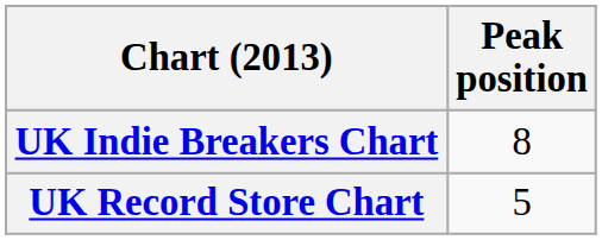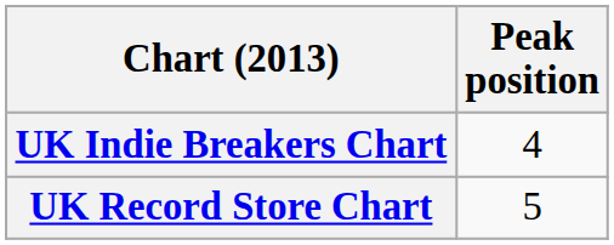UK Indie Breakers Chart | Peak position: 8 -> 4
